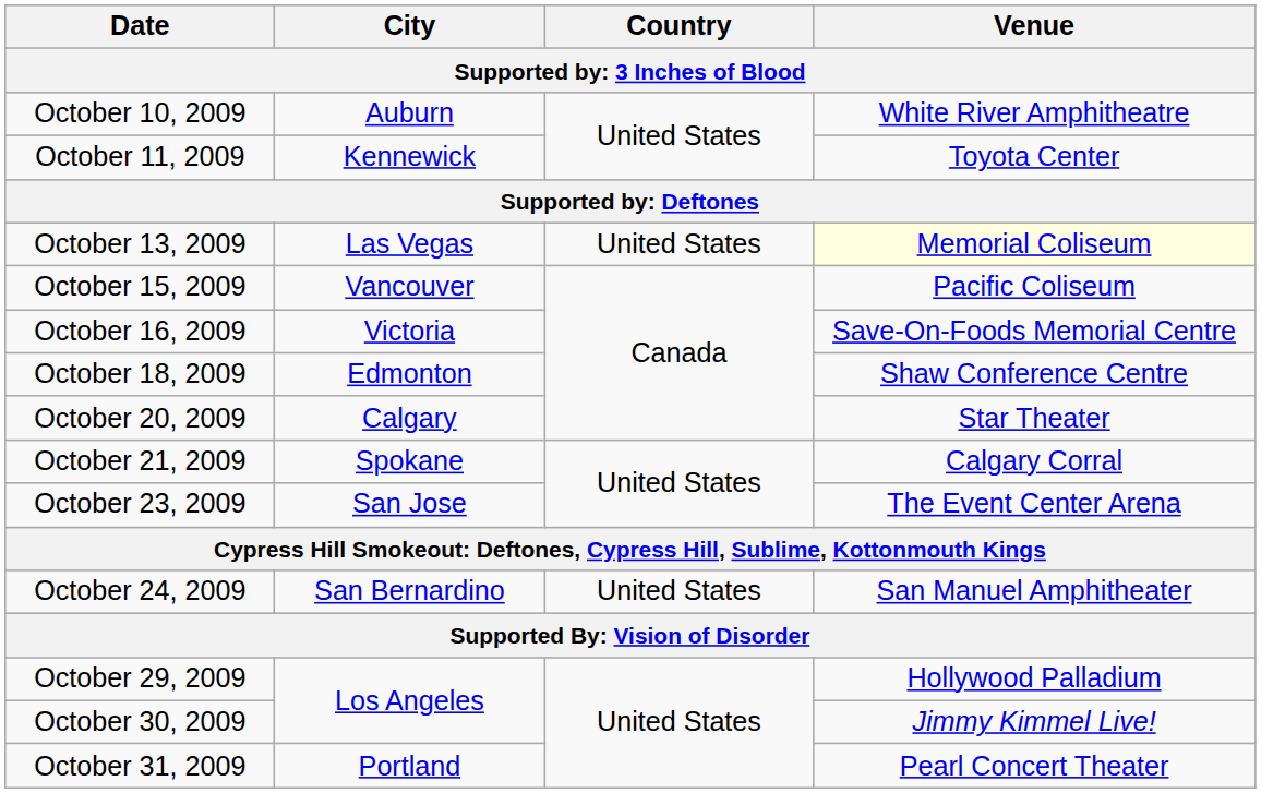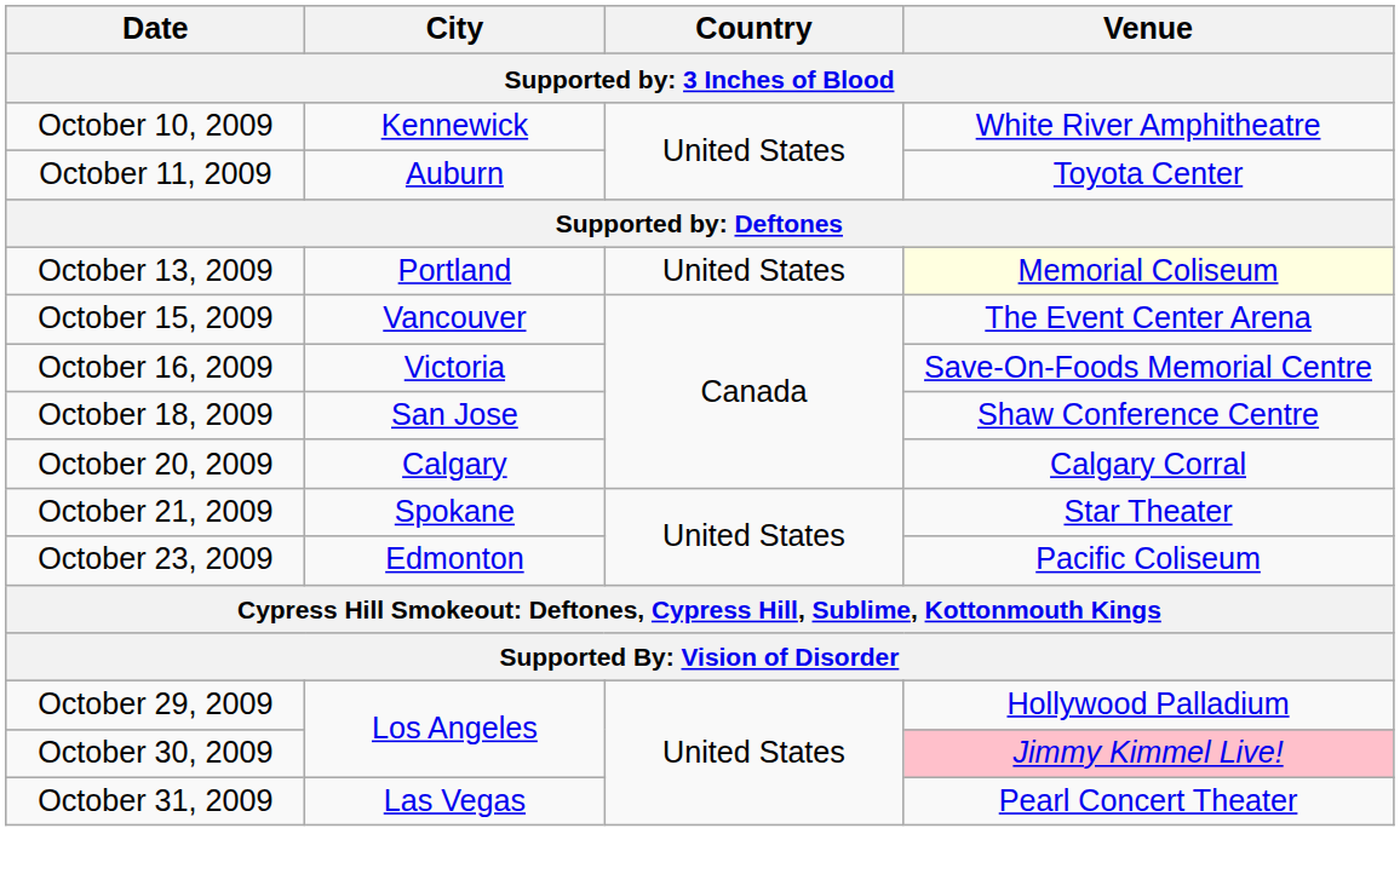October 10, 2009 | City: Auburn -> Kennewick
October 11, 2009 | City: Kennewick -> Auburn
October 13, 2009 | City: Las Vegas -> Portland
October 15, 2009 | Venue: Pacific Coliseum -> The Event Center Arena
October 18, 2009 | City: Edmonton -> San Jose
October 20, 2009 | Venue: Star Theater -> Calgary Corral
October 21, 2009 | Venue: Calgary Corral -> Star Theater
October 23, 2009 | City: San Jose -> Edmonton
October 23, 2009 | Venue: The Event Center Arena -> Pacific Coliseum
- row: October 24, 2009 | San Bernardino | United States | San Manuel Amphitheater
October 30, 2009 | Venue: no background -> pink background
October 31, 2009 | City: Portland -> Las Vegas
